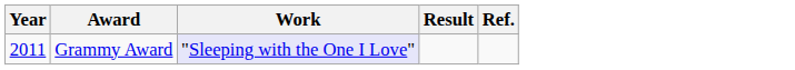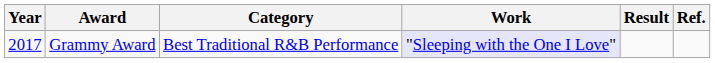+ column: Category | Best Traditional R&B Performance
Grammy Award | Year: 2011 -> 2017
